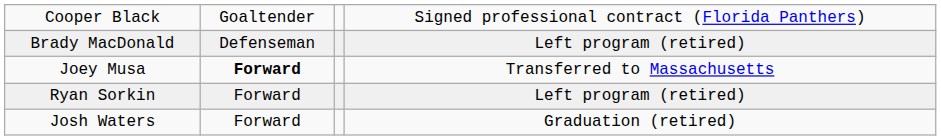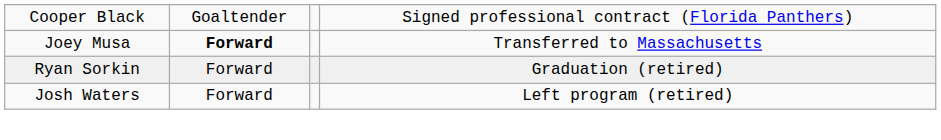- row: Brady MacDonald | Defenseman | Left program (retired)
Ryan Sorkin | column 4: Left program (retired) -> Graduation (retired)
Josh Waters | column 4: Graduation (retired) -> Left program (retired)
